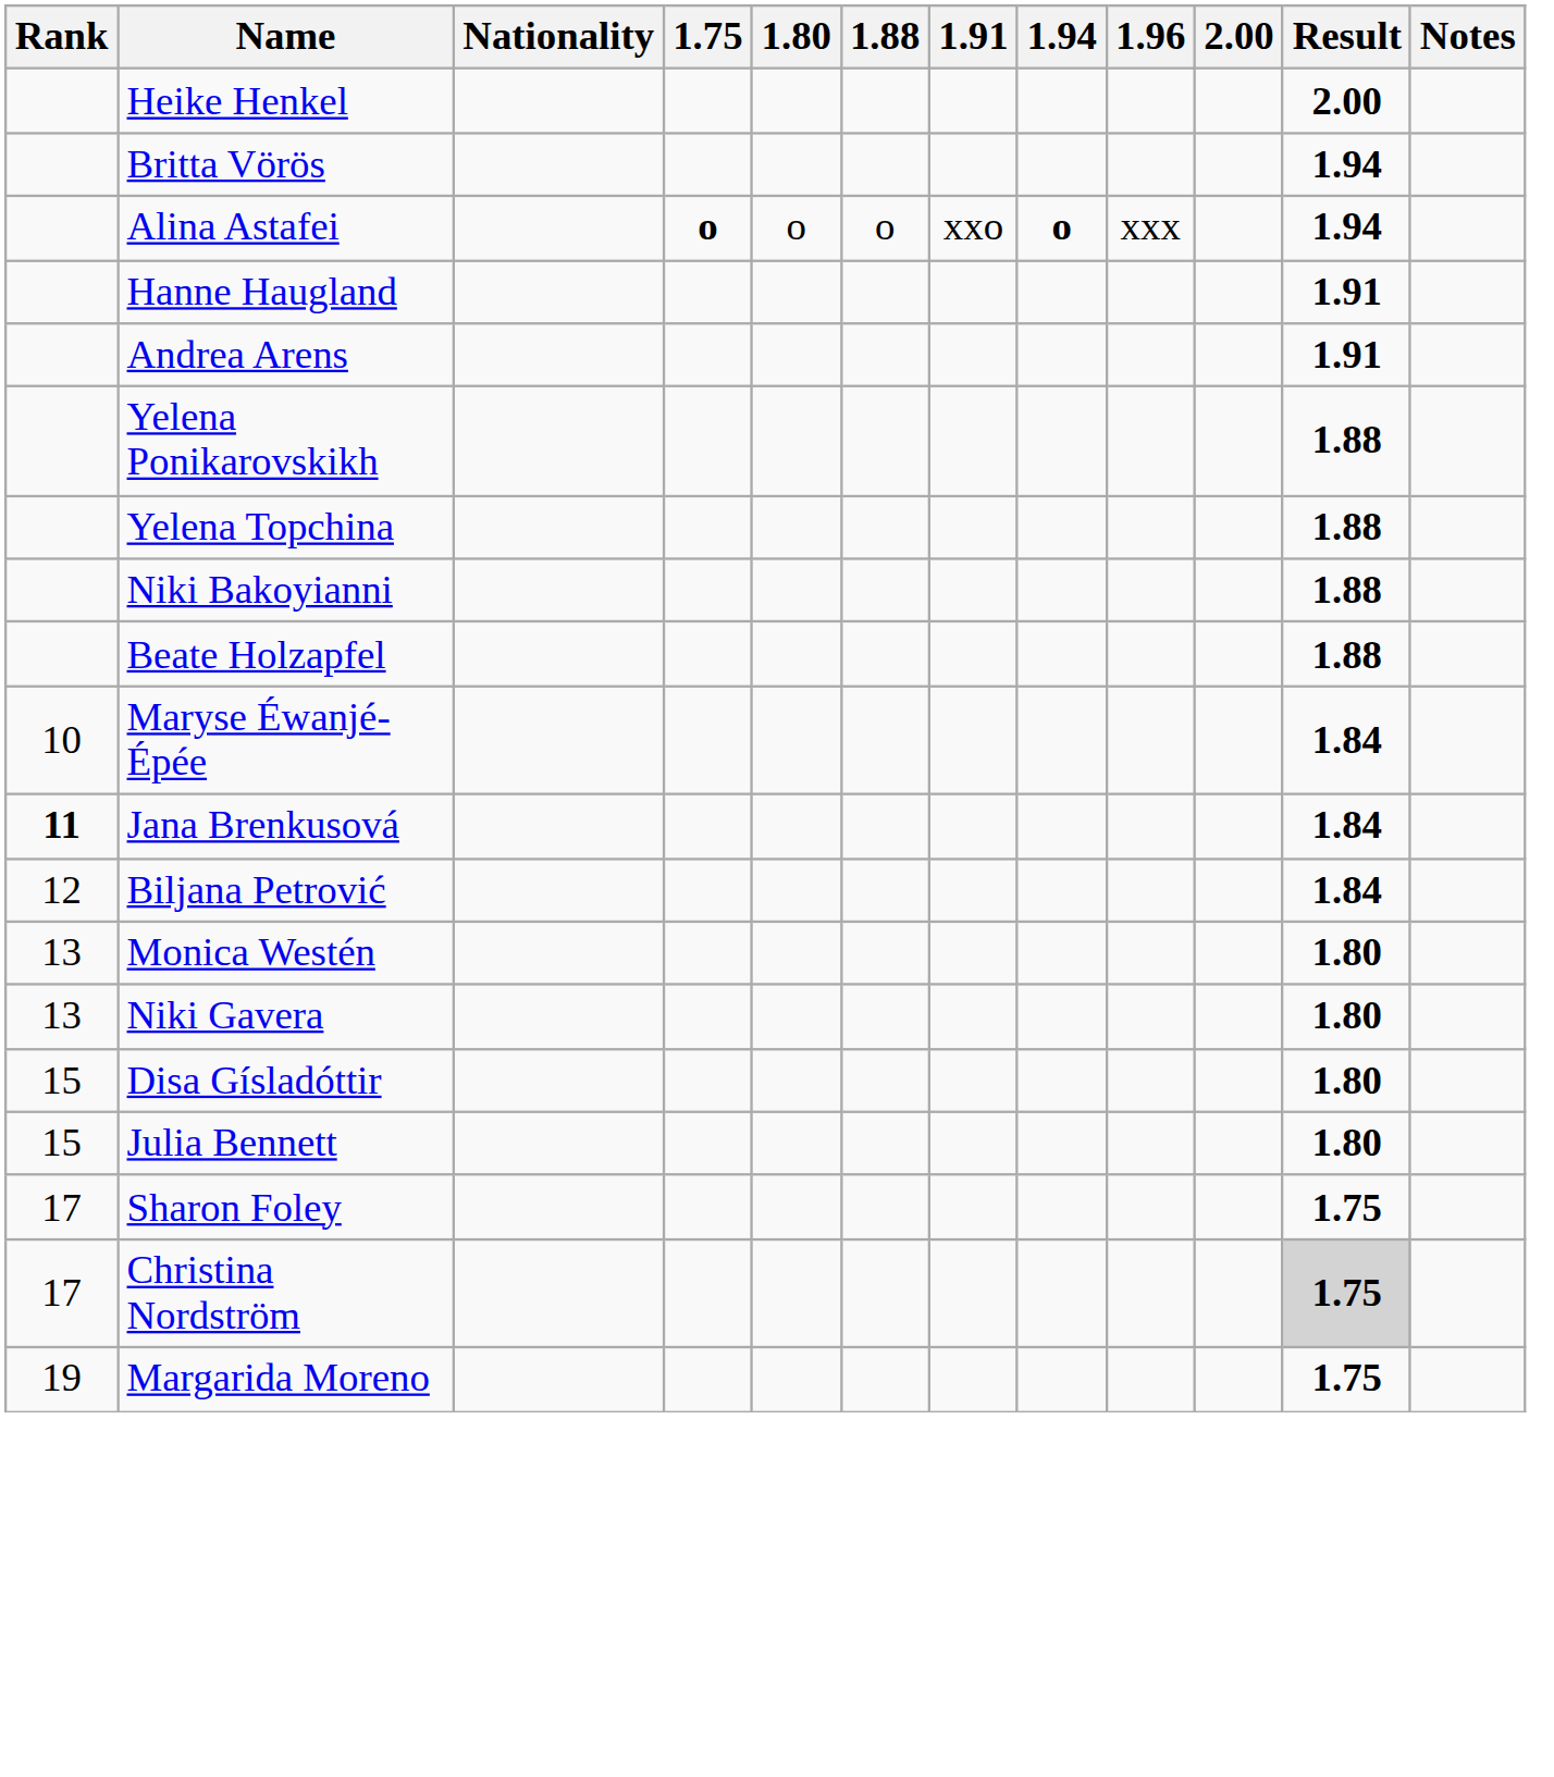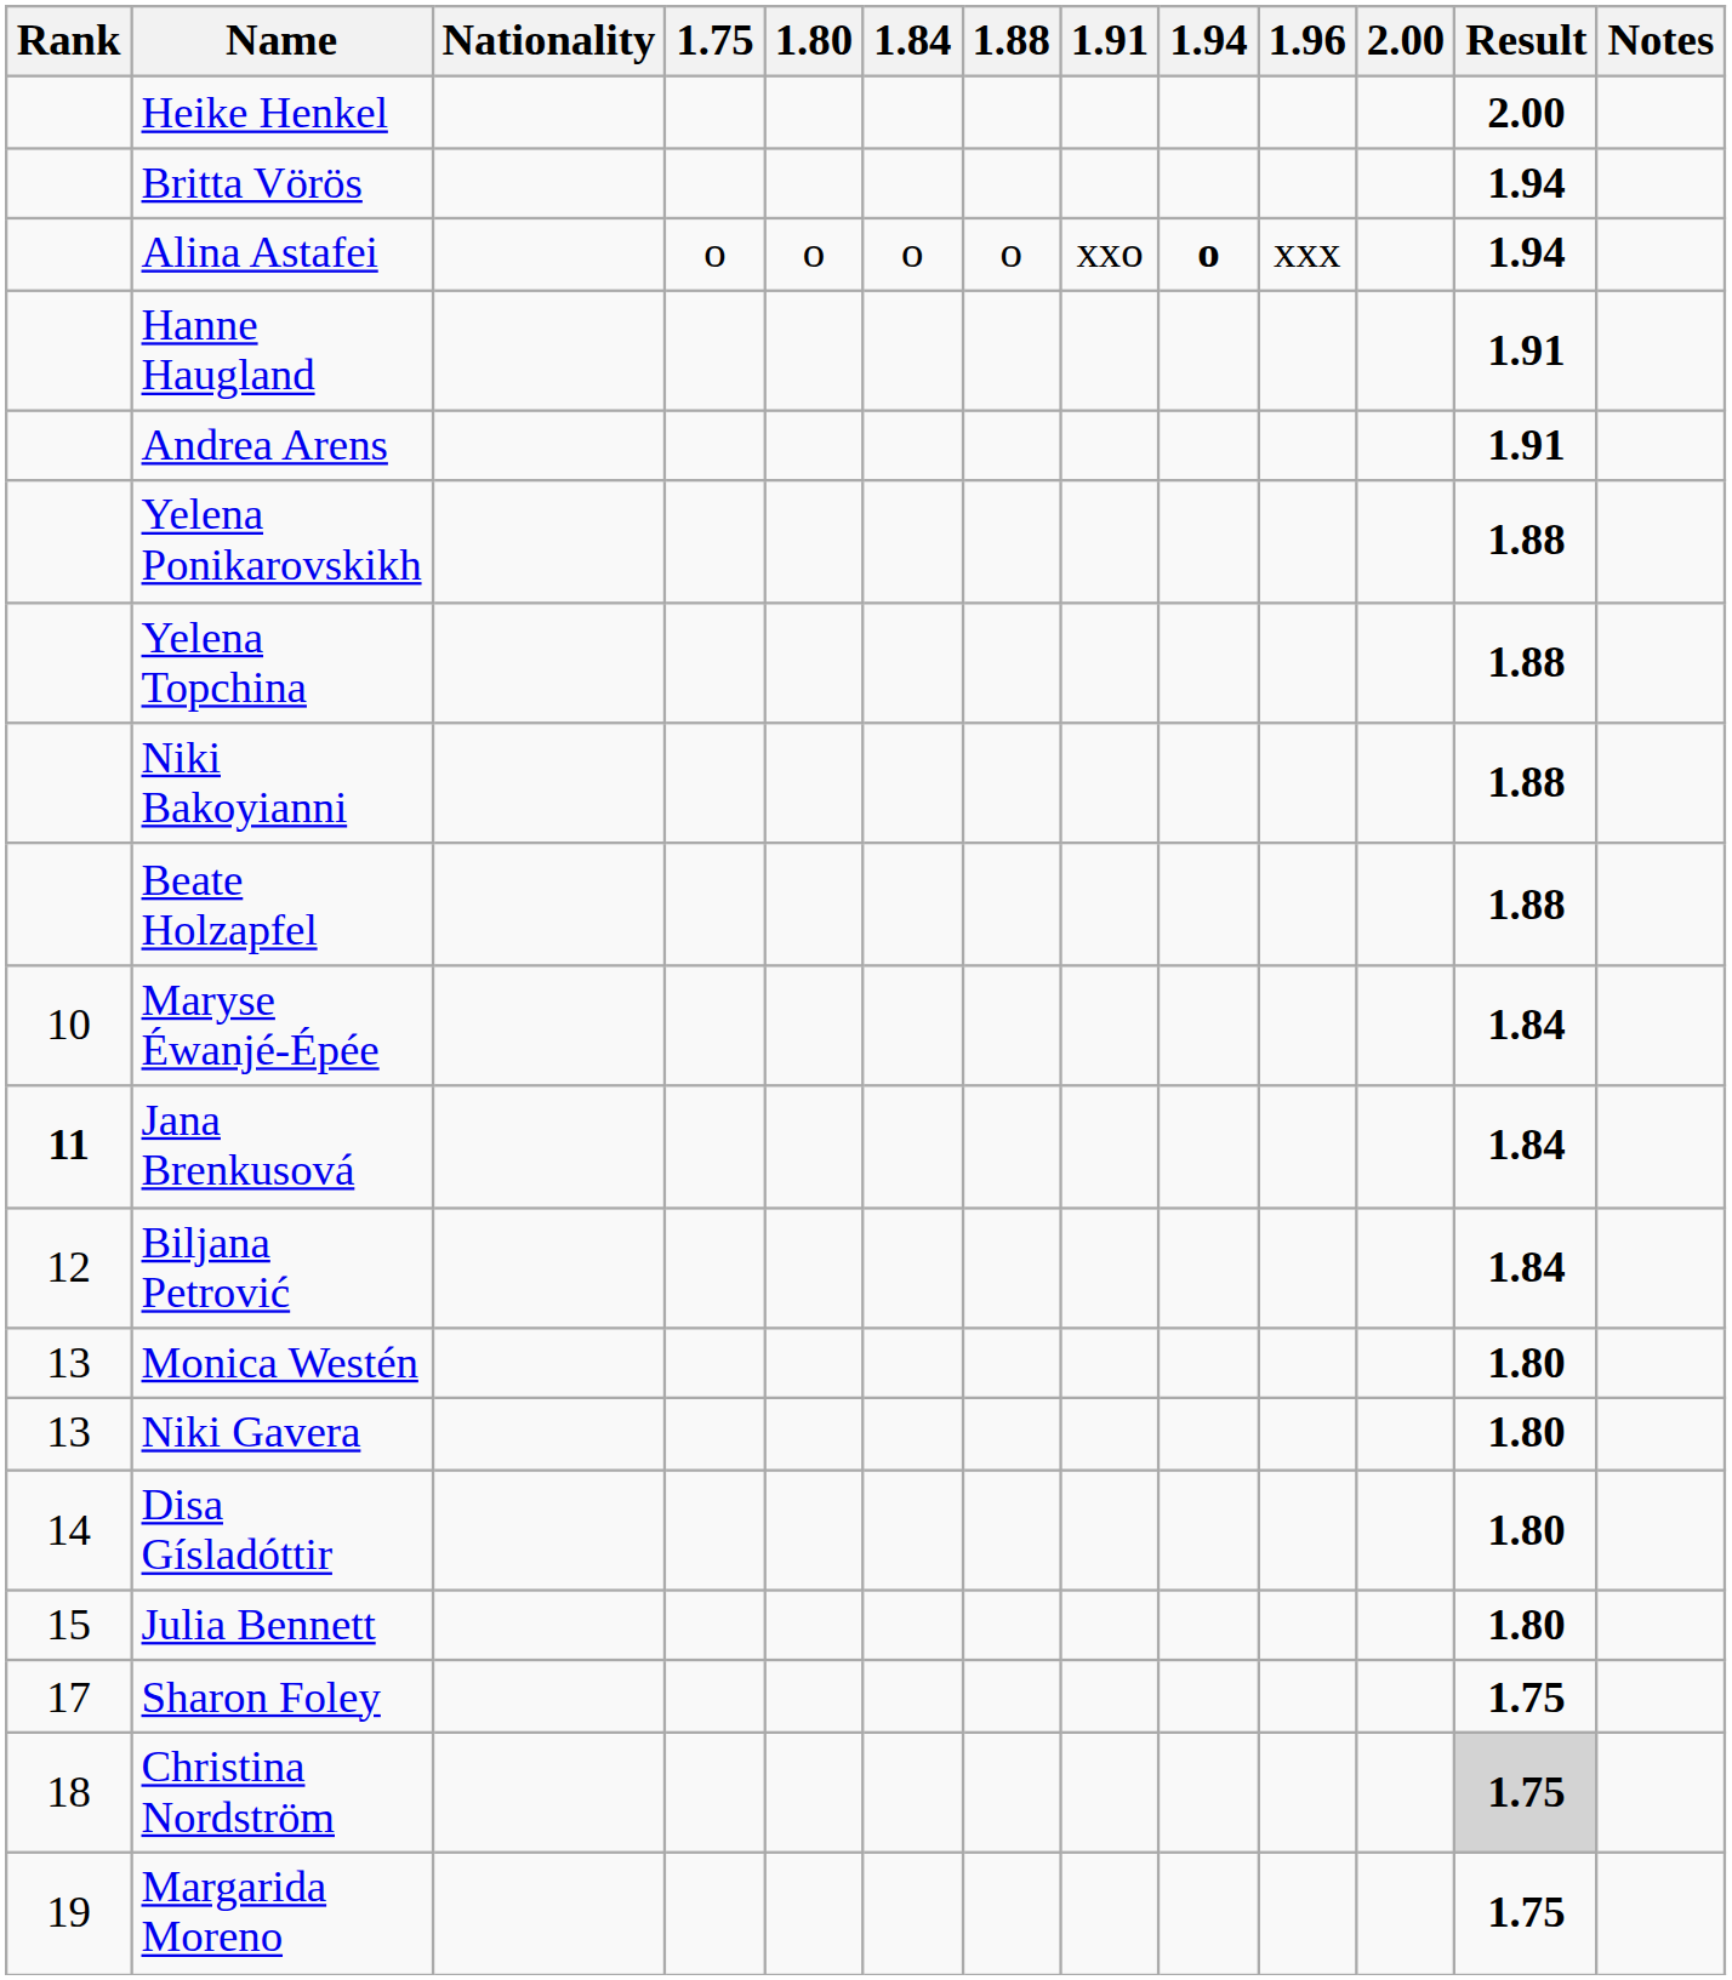+ column: 1.84 | o
Alina Astafei | 1.75: bold -> normal
Disa Gísladóttir | Rank: 15 -> 14
Christina Nordström | Rank: 17 -> 18
